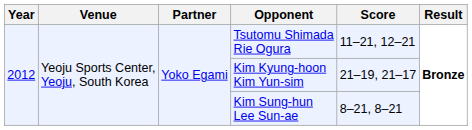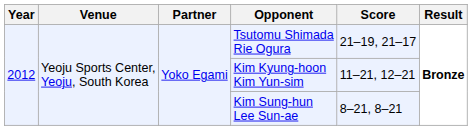Tsutomu Shimada Rie Ogura | Score: 11–21, 12–21 -> 21–19, 21–17
Kim Kyung-hoon Kim Yun-sim | Score: 21–19, 21–17 -> 11–21, 12–21
